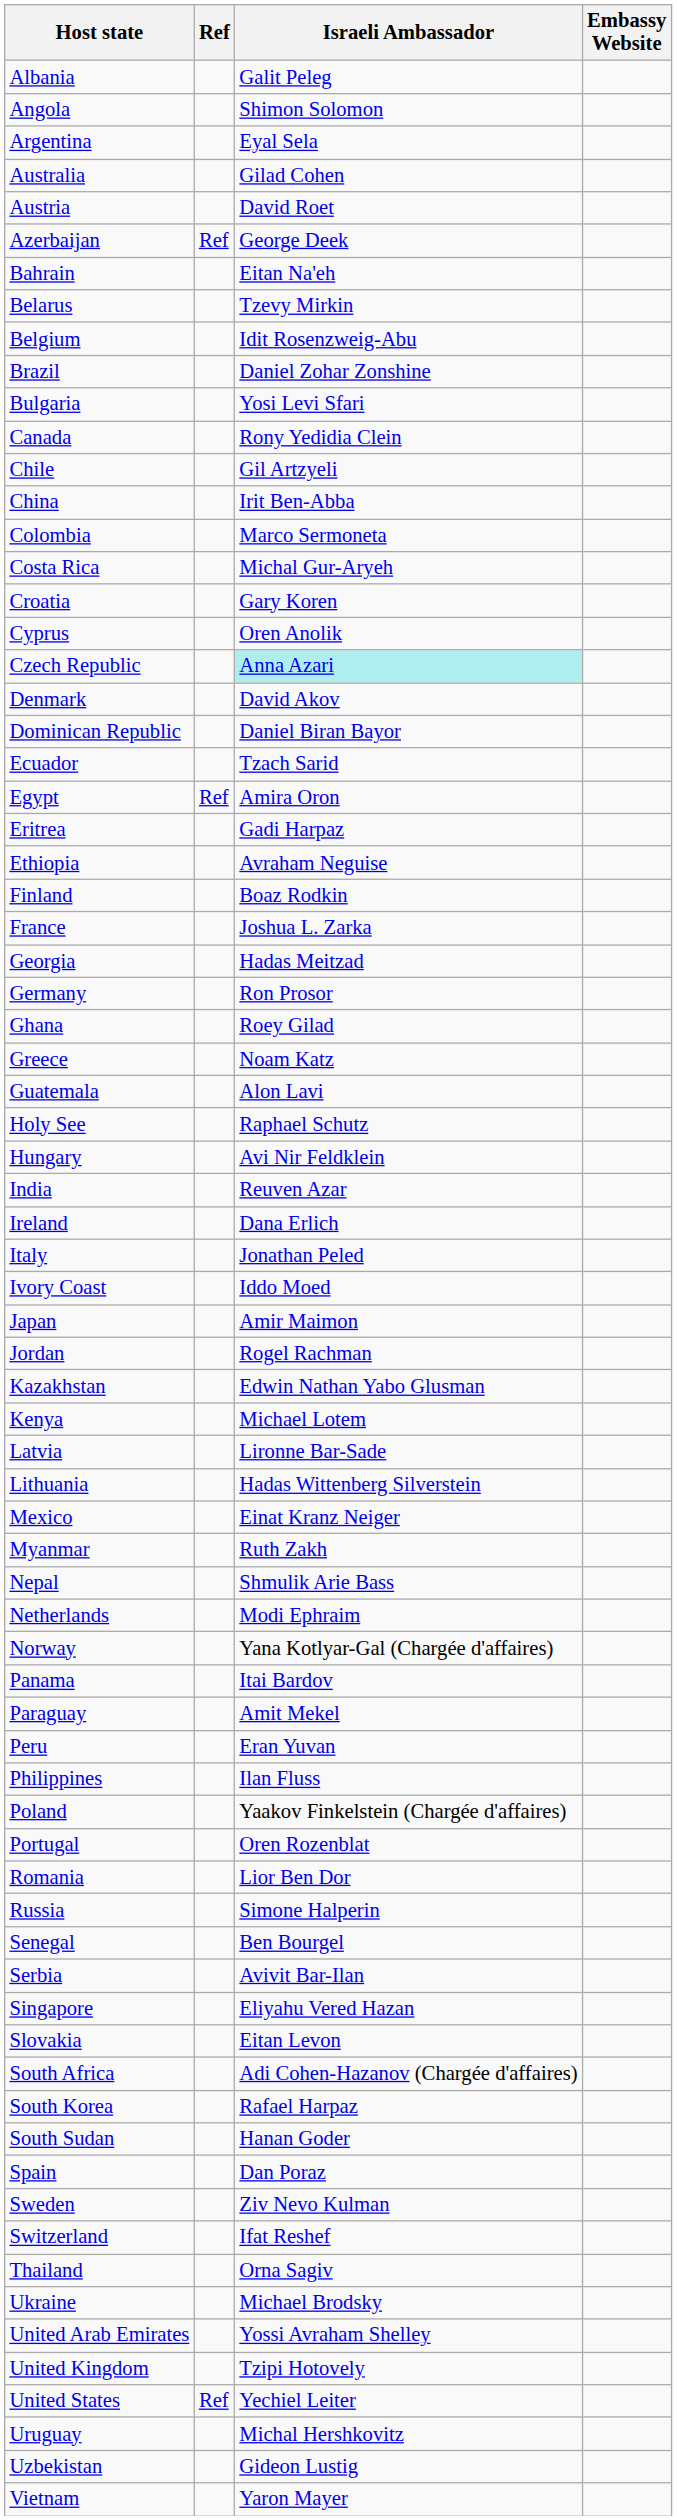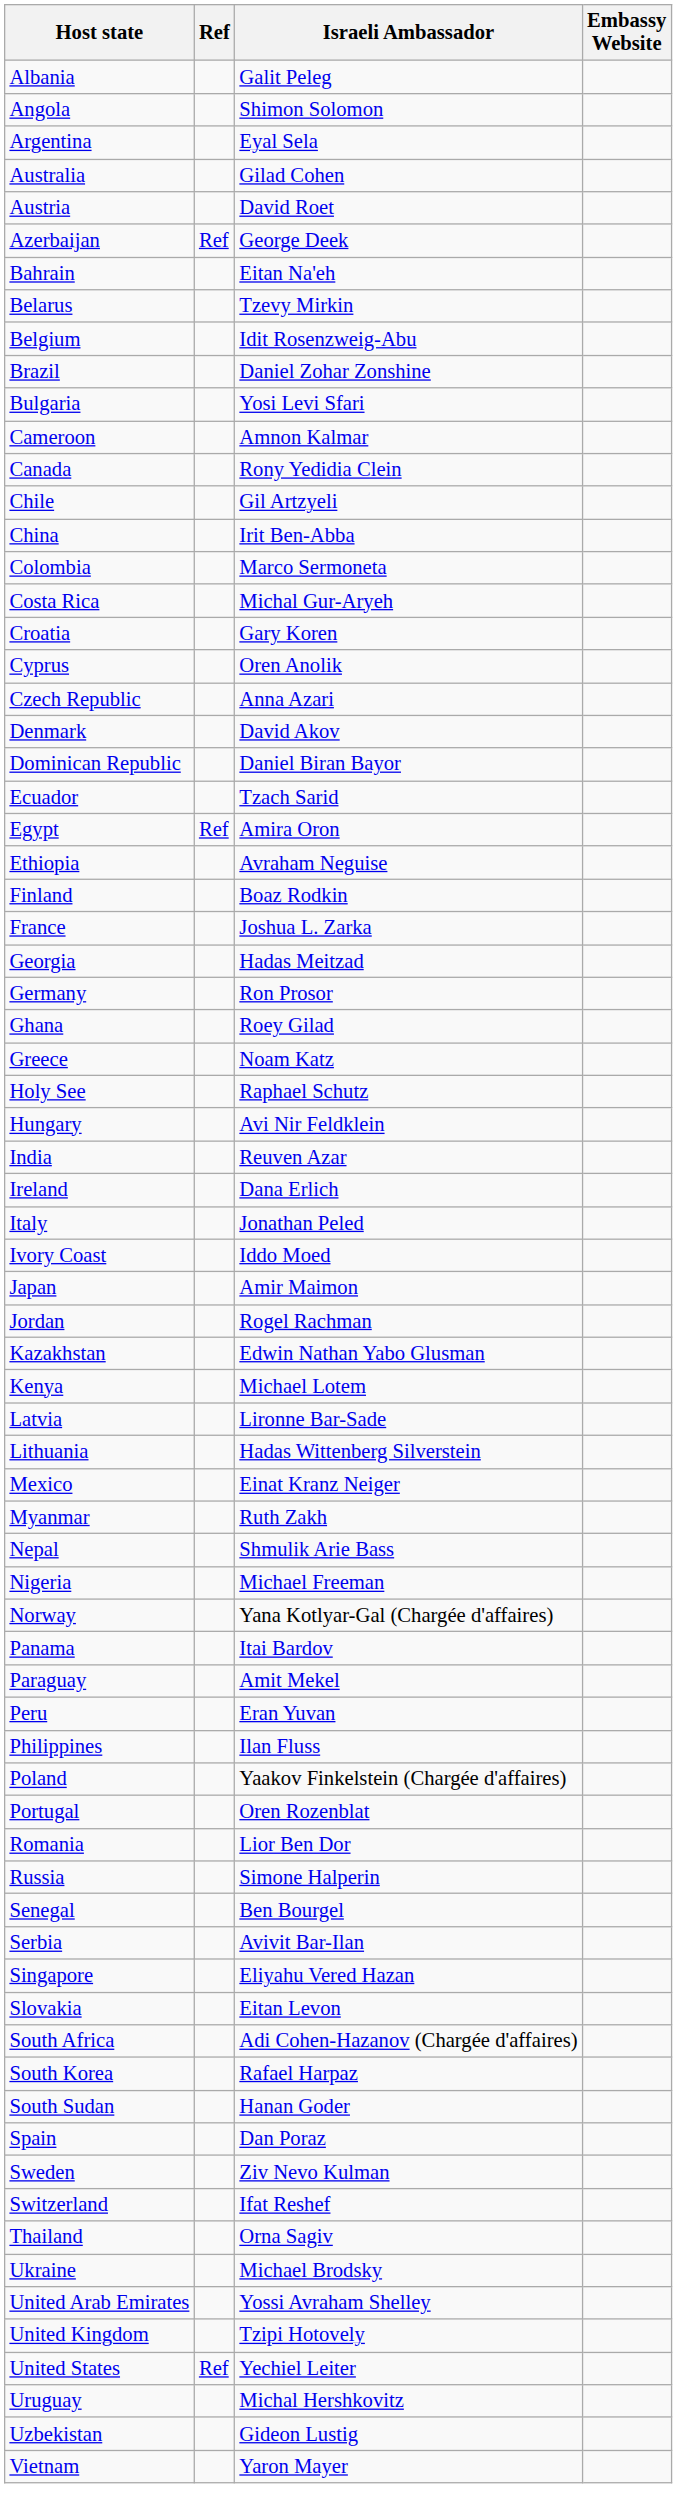+ row: Cameroon | Amnon Kalmar
Czech Republic | Israeli Ambassador: paleturquoise background -> no background
- row: Eritrea | Gadi Harpaz
- row: Guatemala | Alon Lavi
- row: Netherlands | Modi Ephraim
+ row: Nigeria | Michael Freeman
